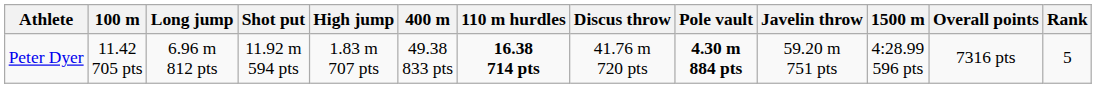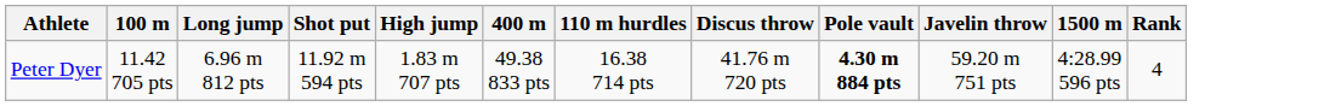- column: Overall points | 7316 pts
Peter Dyer | 110 m hurdles: bold -> normal
Peter Dyer | Rank: 5 -> 4
